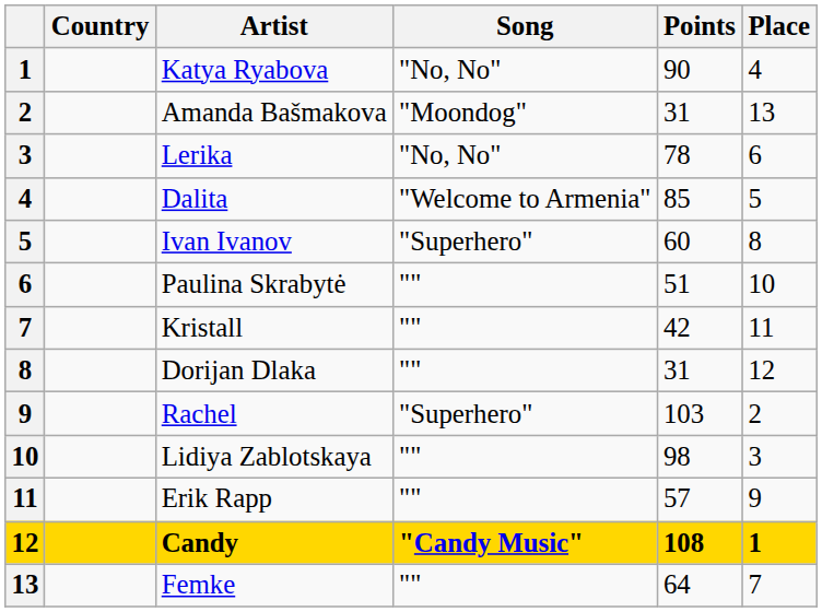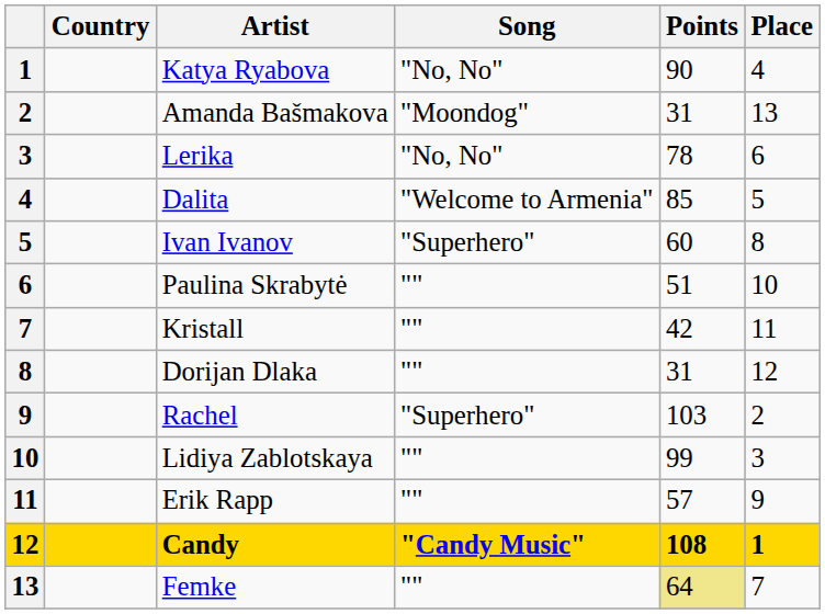Lidiya Zablotskaya | Points: 98 -> 99
Femke | Points: no background -> khaki background
